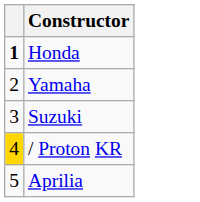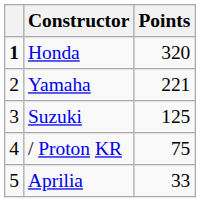+ column: Points | 320 | 221 | 125 | 75 | 33
/ Proton KR | column 1: gold background -> no background
